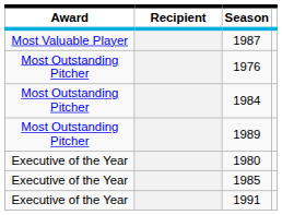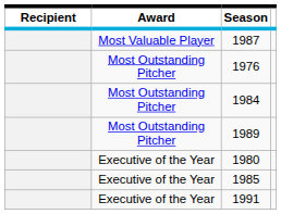columns swapped: Award <-> Recipient
